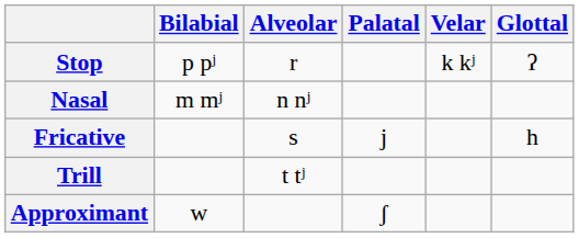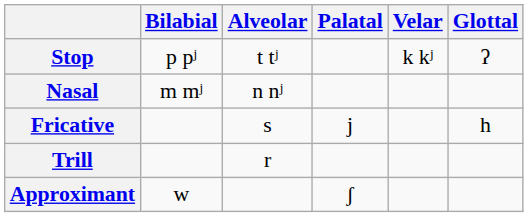Stop | Alveolar: r -> t tʲ
Trill | Alveolar: t tʲ -> r
